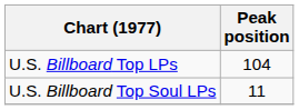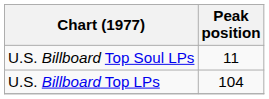rows swapped: U.S. Billboard Top LPs <-> U.S. Billboard Top Soul LPs
